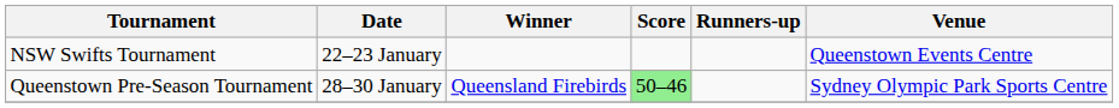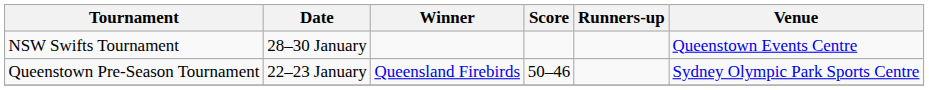NSW Swifts Tournament | Date: 22–23 January -> 28–30 January
Queenstown Pre-Season Tournament | Date: 28–30 January -> 22–23 January
Queenstown Pre-Season Tournament | Score: lightgreen background -> no background
